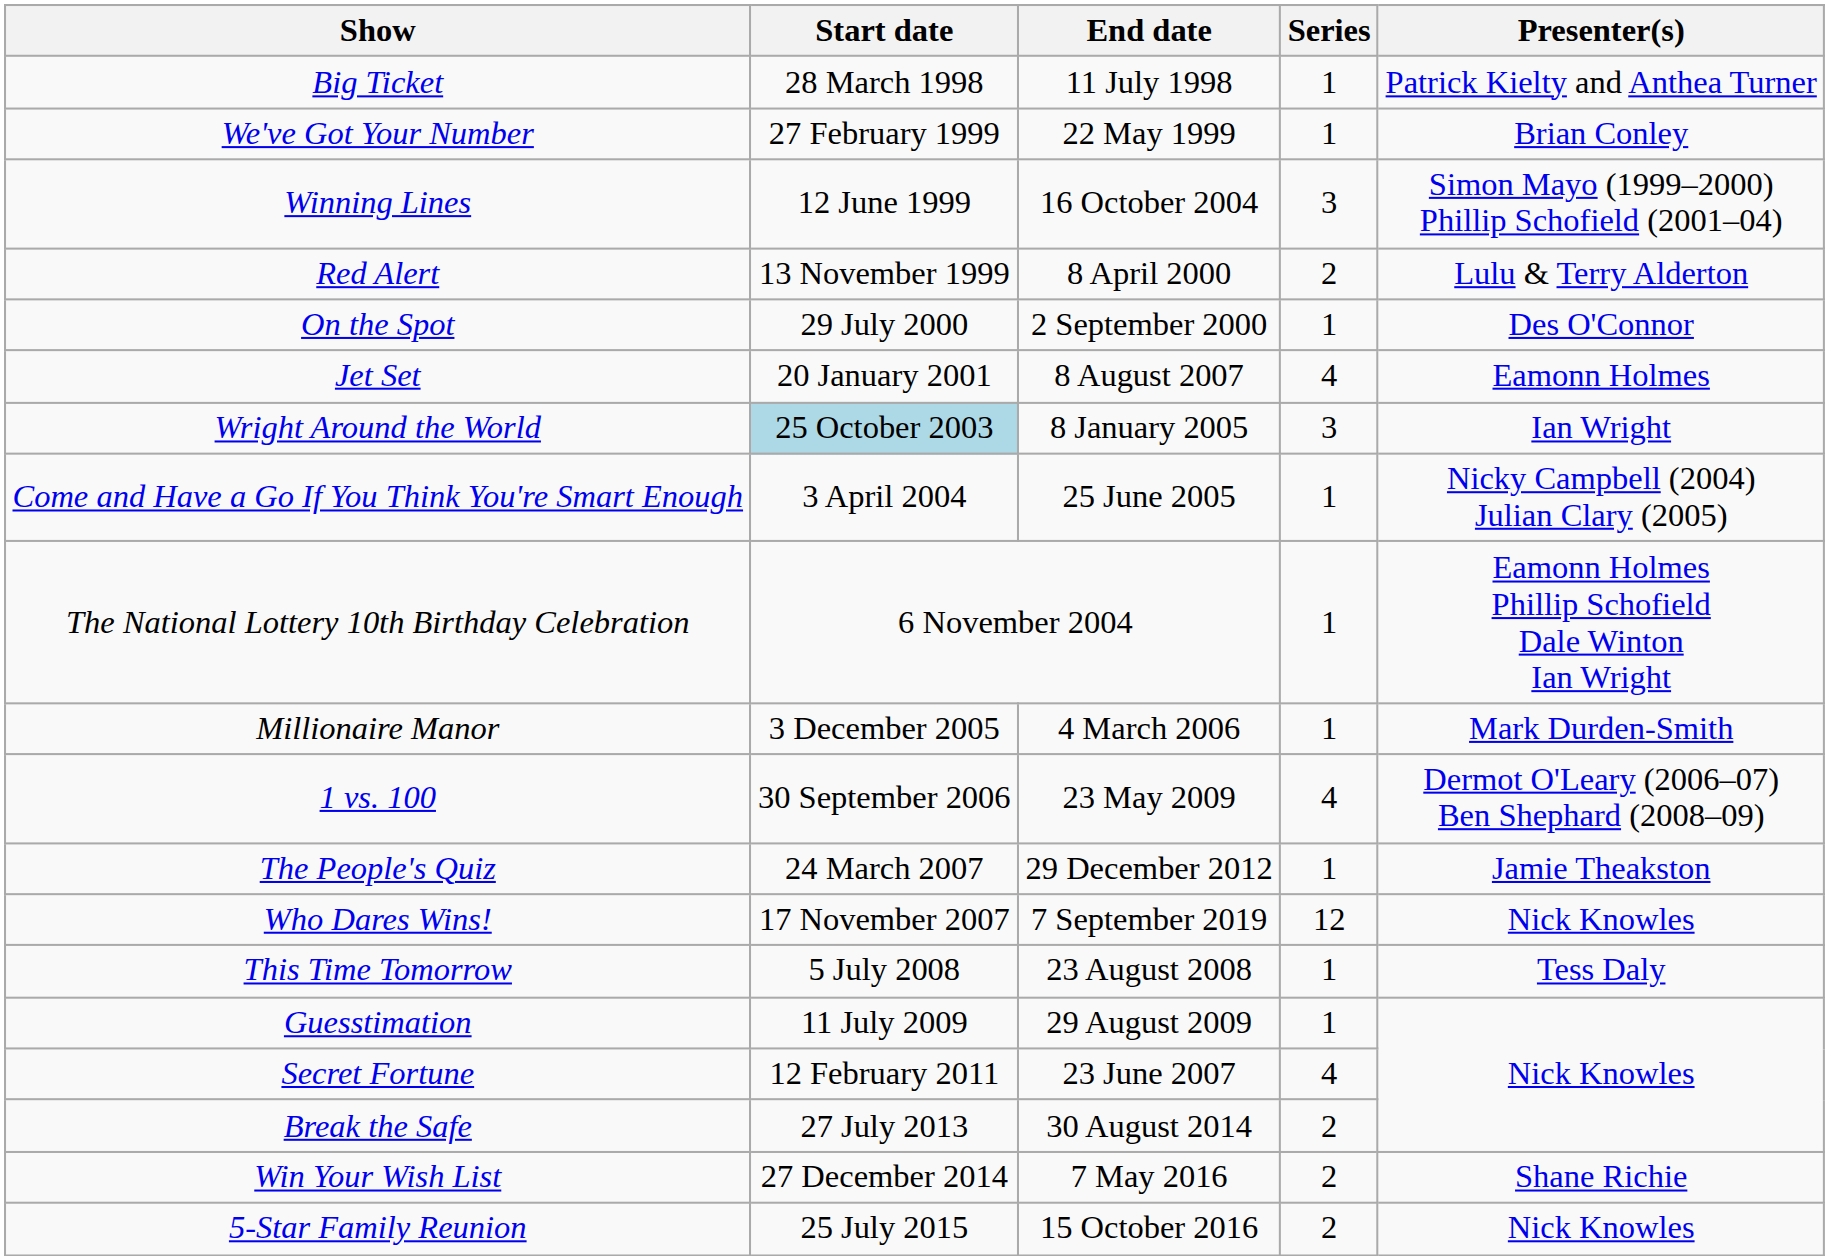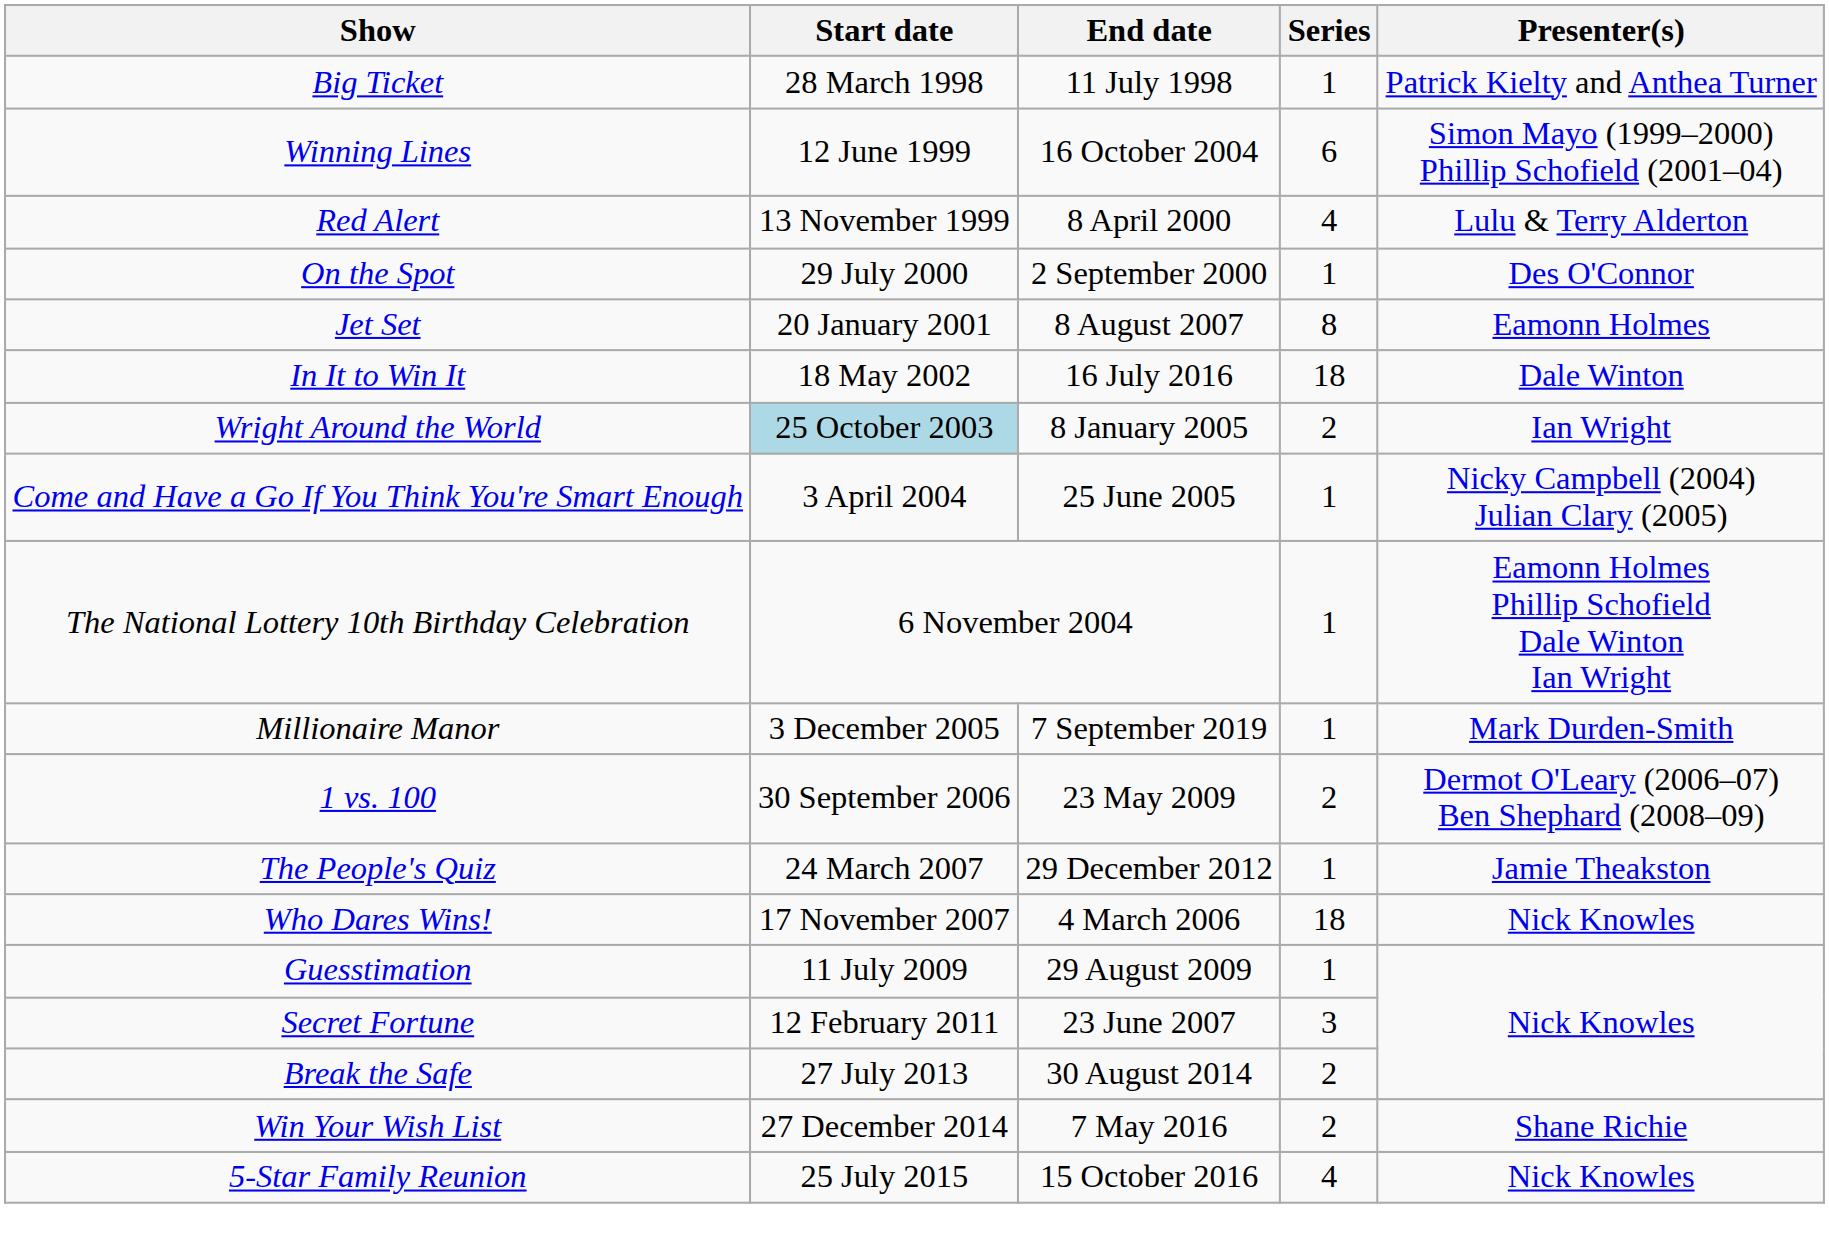- row: We've Got Your Number | 27 February 1999 | 22 May 1999 | 1 | Brian Conley
Winning Lines | Series: 3 -> 6
Red Alert | Series: 2 -> 4
Jet Set | Series: 4 -> 8
+ row: In It to Win It | 18 May 2002 | 16 July 2016 | 18 | Dale Winton
Wright Around the World | Series: 3 -> 2
Millionaire Manor | End date: 4 March 2006 -> 7 September 2019
1 vs. 100 | Series: 4 -> 2
Who Dares Wins! | End date: 7 September 2019 -> 4 March 2006
Who Dares Wins! | Series: 12 -> 18
- row: This Time Tomorrow | 5 July 2008 | 23 August 2008 | 1 | Tess Daly
Secret Fortune | Series: 4 -> 3
5-Star Family Reunion | Series: 2 -> 4
